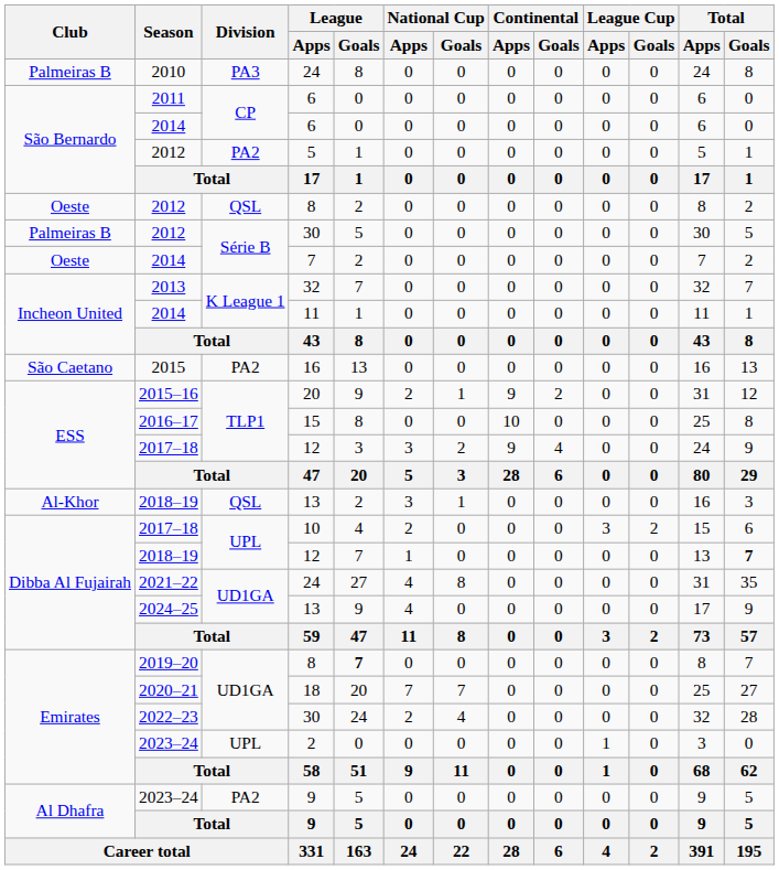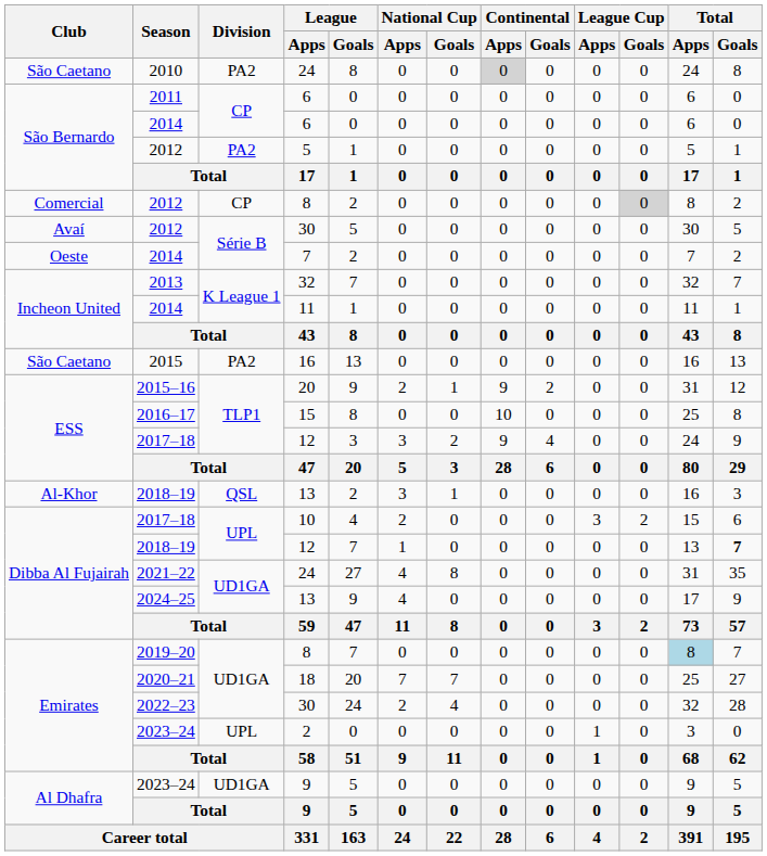2010 / 24 | Club: Palmeiras B -> São Caetano
2010 / 24 | Division: PA3 -> PA2
2010 / 24 | Continental / Apps: no background -> lightgrey background
2012 / 8 | Club: Oeste -> Comercial
2012 / 8 | Division: QSL -> CP
2012 / 8 | League Cup / Goals: no background -> lightgrey background
2012 / 30 | Club: Palmeiras B -> Avaí
2019–20 / 8 | League / Goals: bold -> normal
2019–20 / 8 | Total / Apps: no background -> lightblue background
2023–24 / 9 | Division: PA2 -> UD1GA
